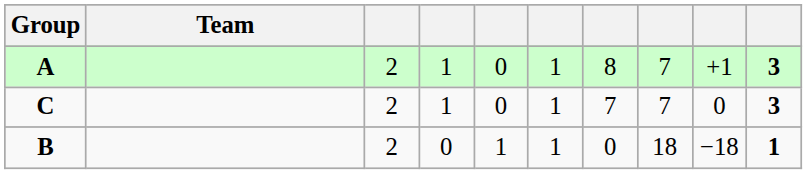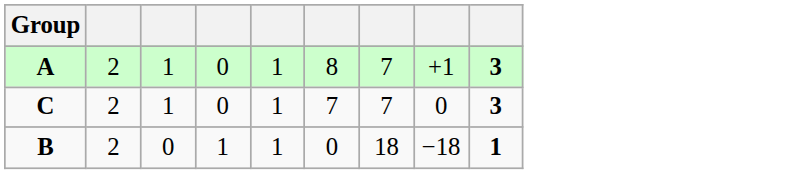- column: Team
